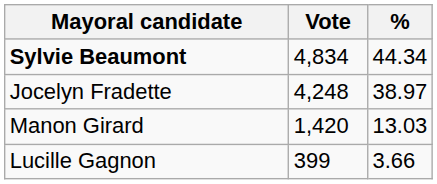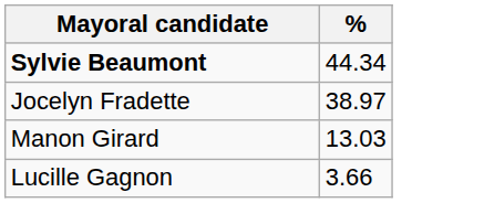- column: Vote | 4,834 | 4,248 | 1,420 | 399
